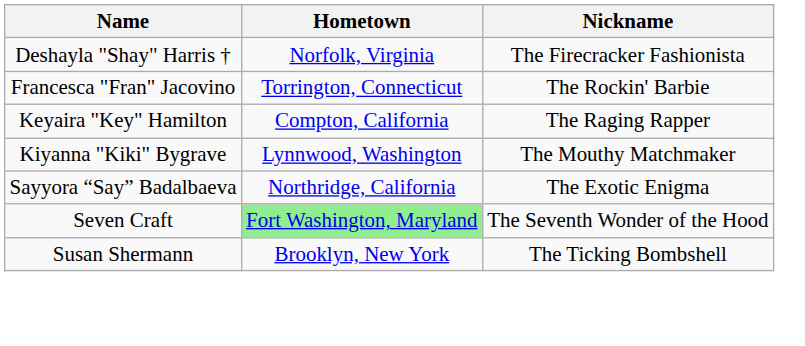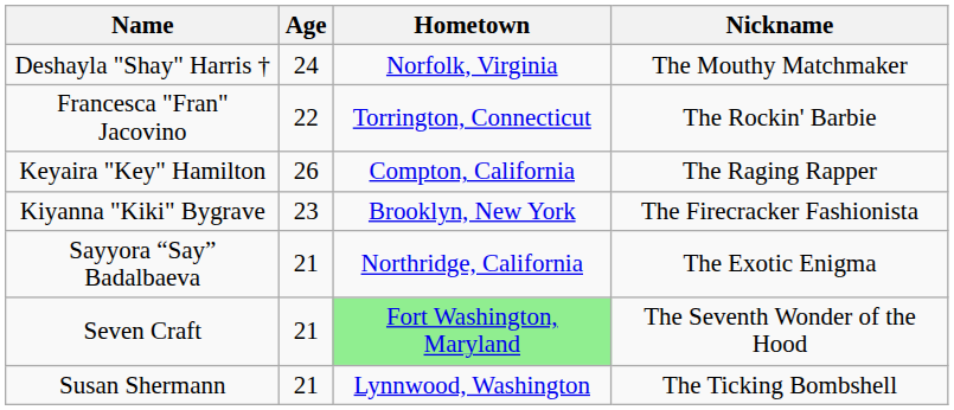+ column: Age | 24 | 22 | 26 | 23 | 21 | 21 | 21
Deshayla "Shay" Harris † | Nickname: The Firecracker Fashionista -> The Mouthy Matchmaker
Kiyanna "Kiki" Bygrave | Hometown: Lynnwood, Washington -> Brooklyn, New York
Kiyanna "Kiki" Bygrave | Nickname: The Mouthy Matchmaker -> The Firecracker Fashionista
Susan Shermann | Hometown: Brooklyn, New York -> Lynnwood, Washington
